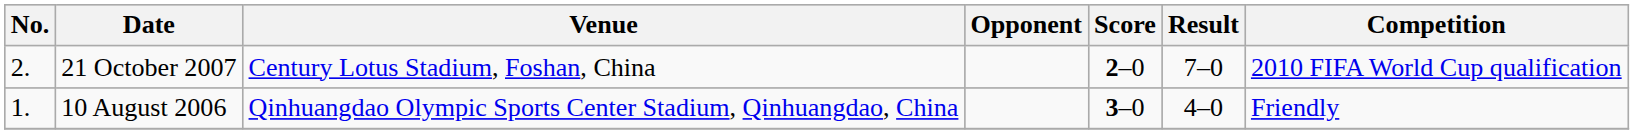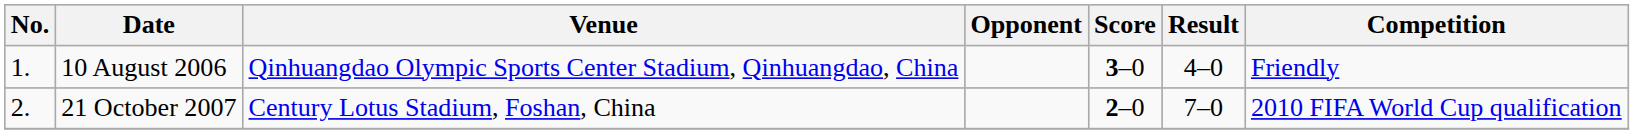rows swapped: 10 August 2006 <-> 21 October 2007
